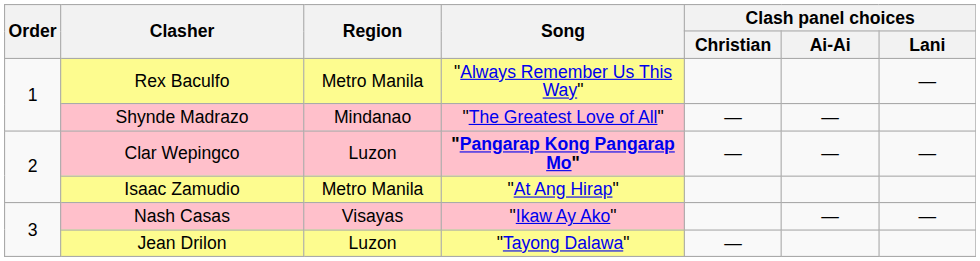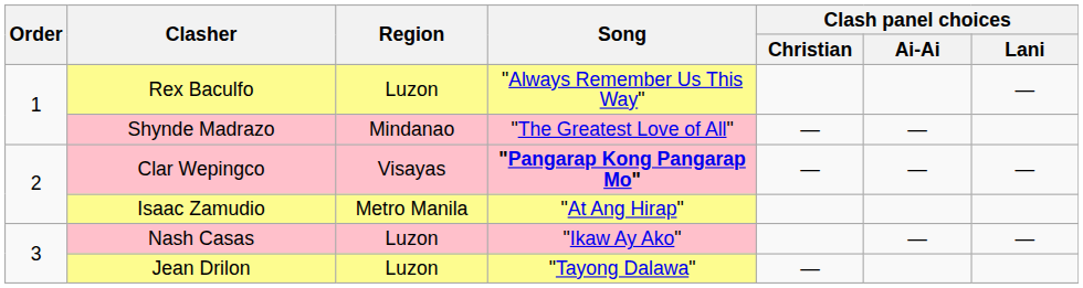Rex Baculfo | Region: Metro Manila -> Luzon
Clar Wepingco | Region: Luzon -> Visayas
Nash Casas | Region: Visayas -> Luzon
